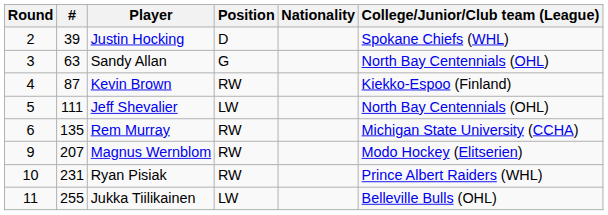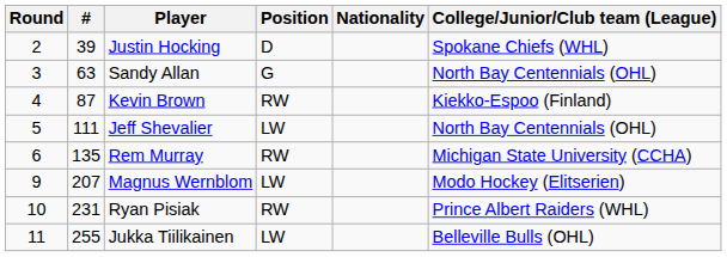Magnus Wernblom | Position: RW -> LW
